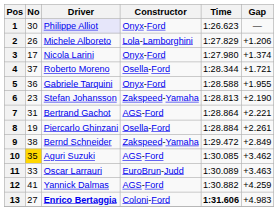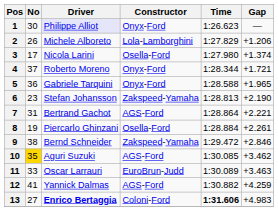3 | Constructor: Onyx-Ford -> Osella-Ford
4 | Constructor: Osella-Ford -> Onyx-Ford
5 | Gap: +1.955 -> +1.965
9 | Gap: +2.849 -> +2.846
